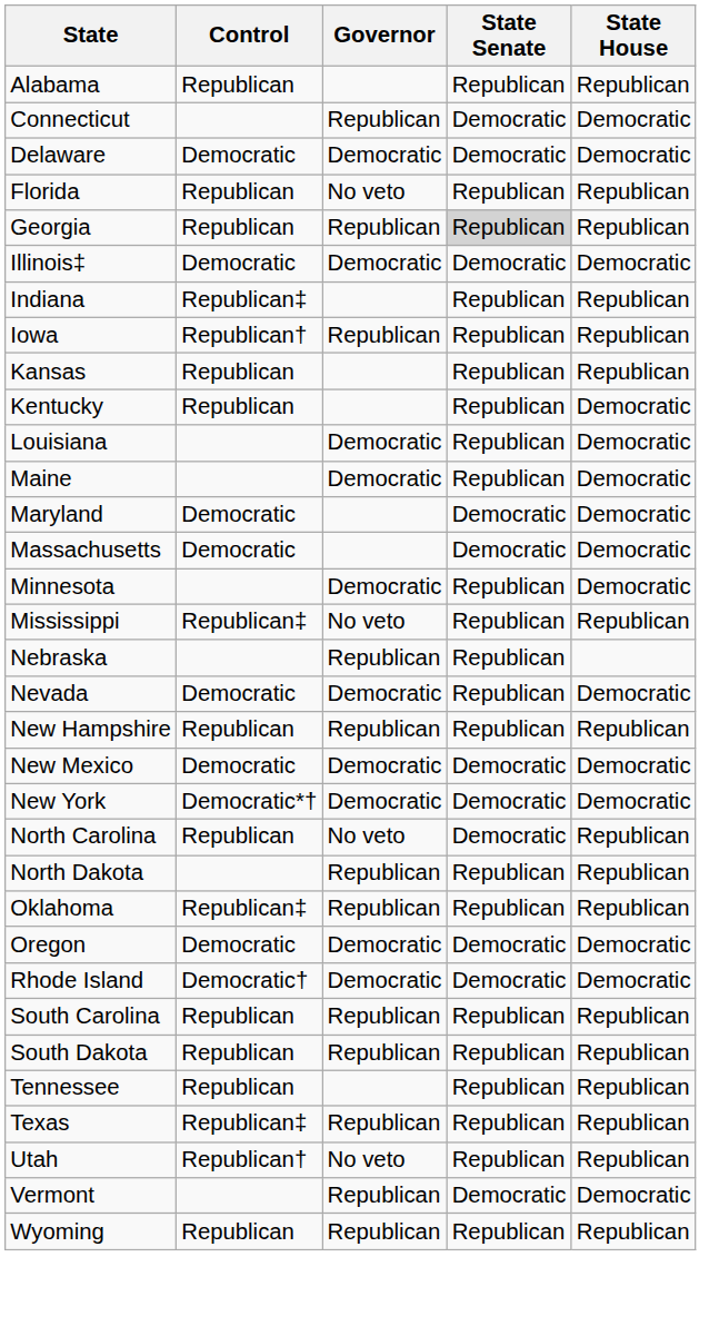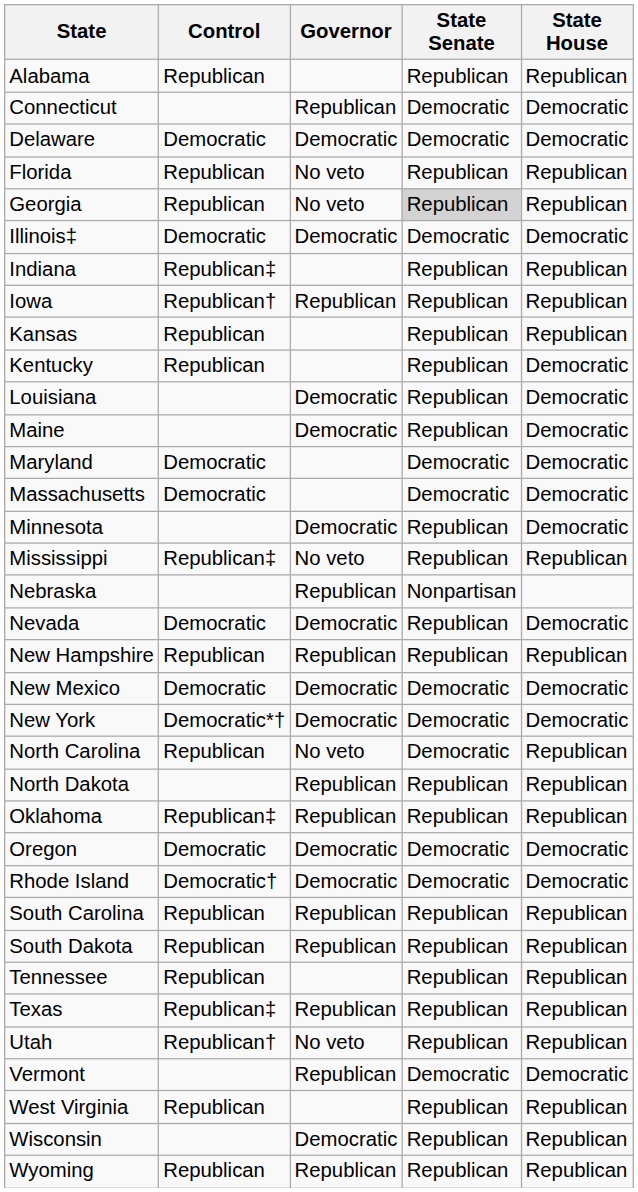Georgia | Governor: Republican -> No veto
Nebraska | State Senate: Republican -> Nonpartisan
+ row: West Virginia | Republican | Republican | Republican
+ row: Wisconsin | Democratic | Republican | Republican
